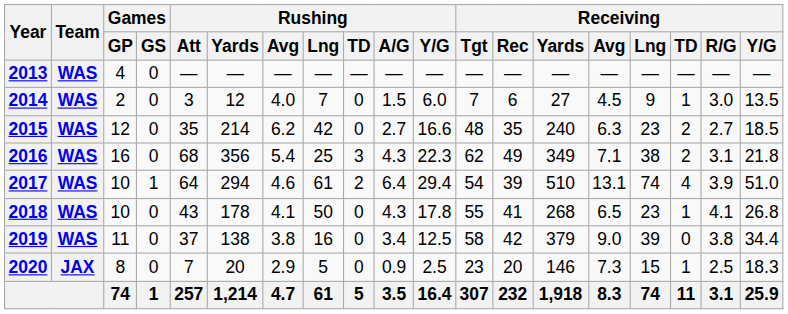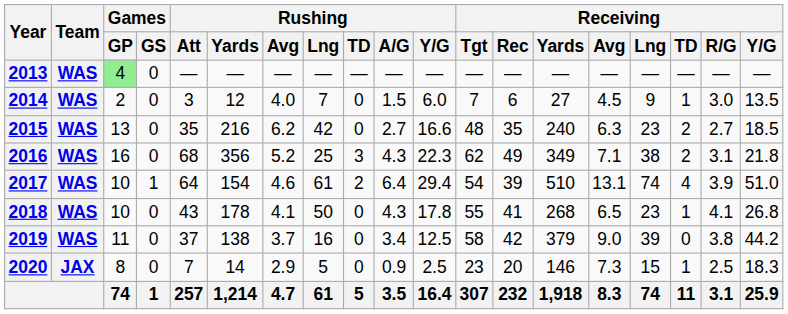2013 | Games / GP: no background -> lightgreen background
2015 | Games / GP: 12 -> 13
2015 | Rushing / Yards: 214 -> 216
2016 | Rushing / Avg: 5.4 -> 5.2
2017 | Rushing / Yards: 294 -> 154
2019 | Rushing / Avg: 3.8 -> 3.7
2019 | Receiving / Y/G: 34.4 -> 44.2
2020 | Rushing / Yards: 20 -> 14
